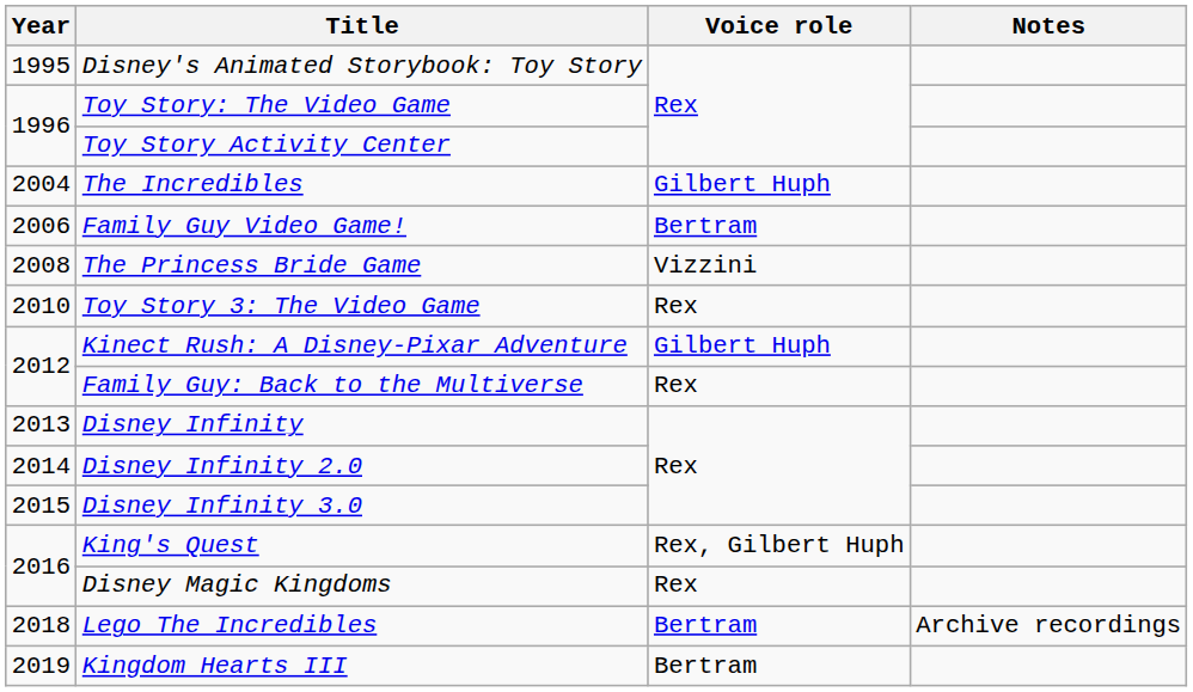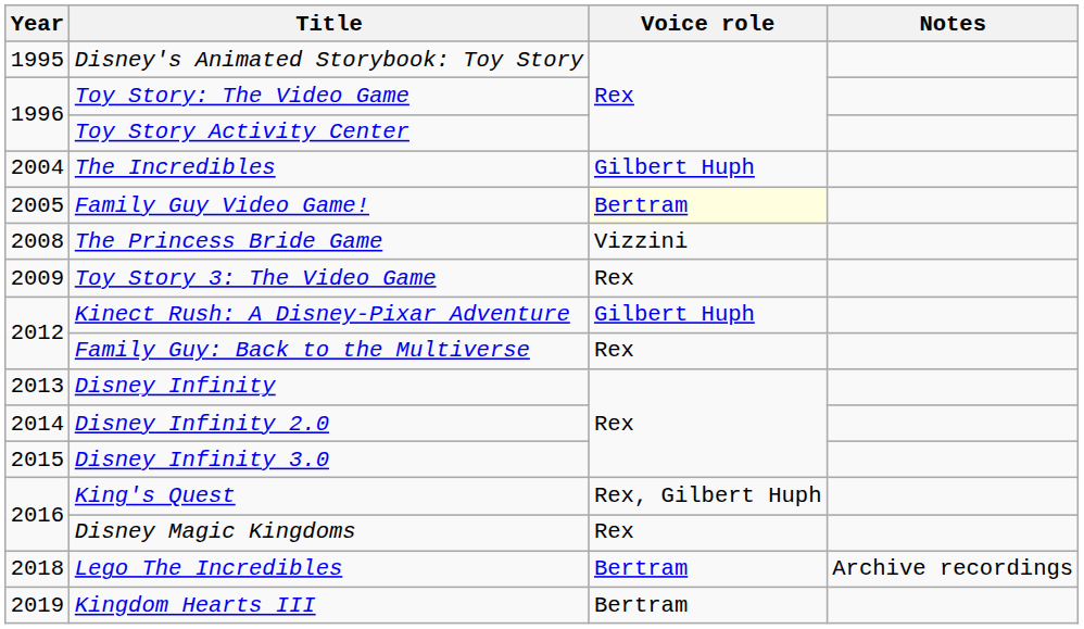Family Guy Video Game! | Year: 2006 -> 2005
Family Guy Video Game! | Voice role: no background -> lightyellow background
Toy Story 3: The Video Game | Year: 2010 -> 2009
